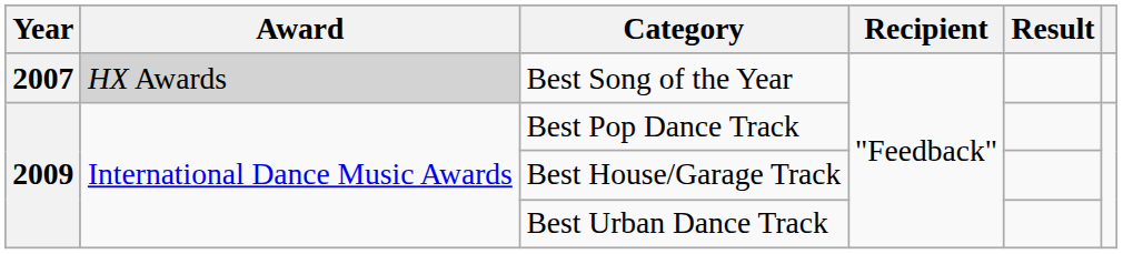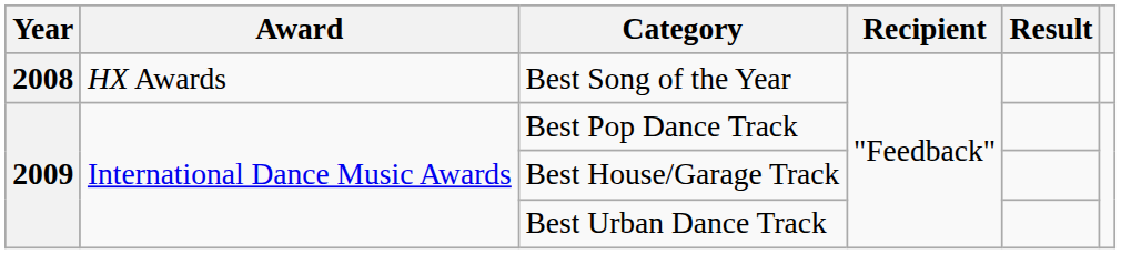Best Song of the Year | Year: 2007 -> 2008
Best Song of the Year | Award: lightgrey background -> no background
